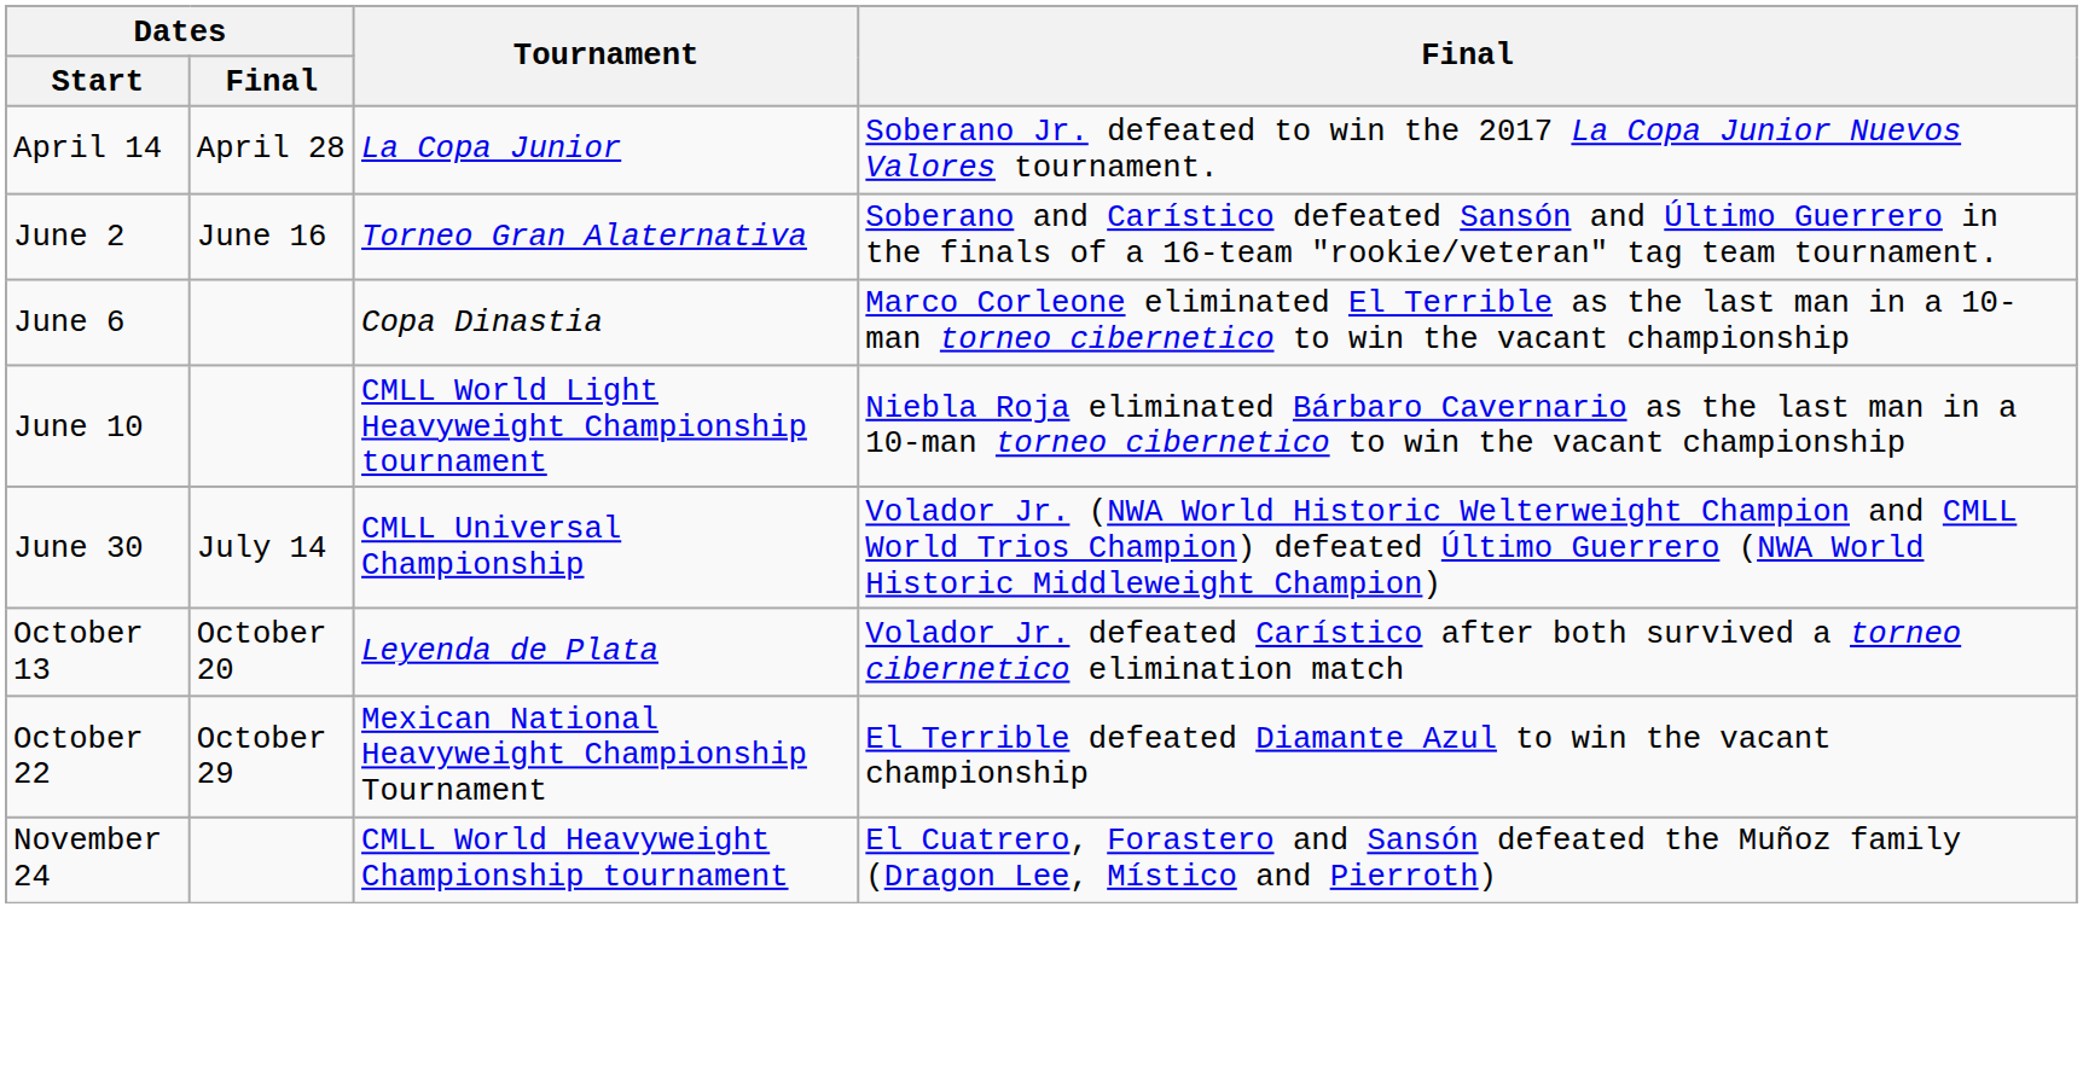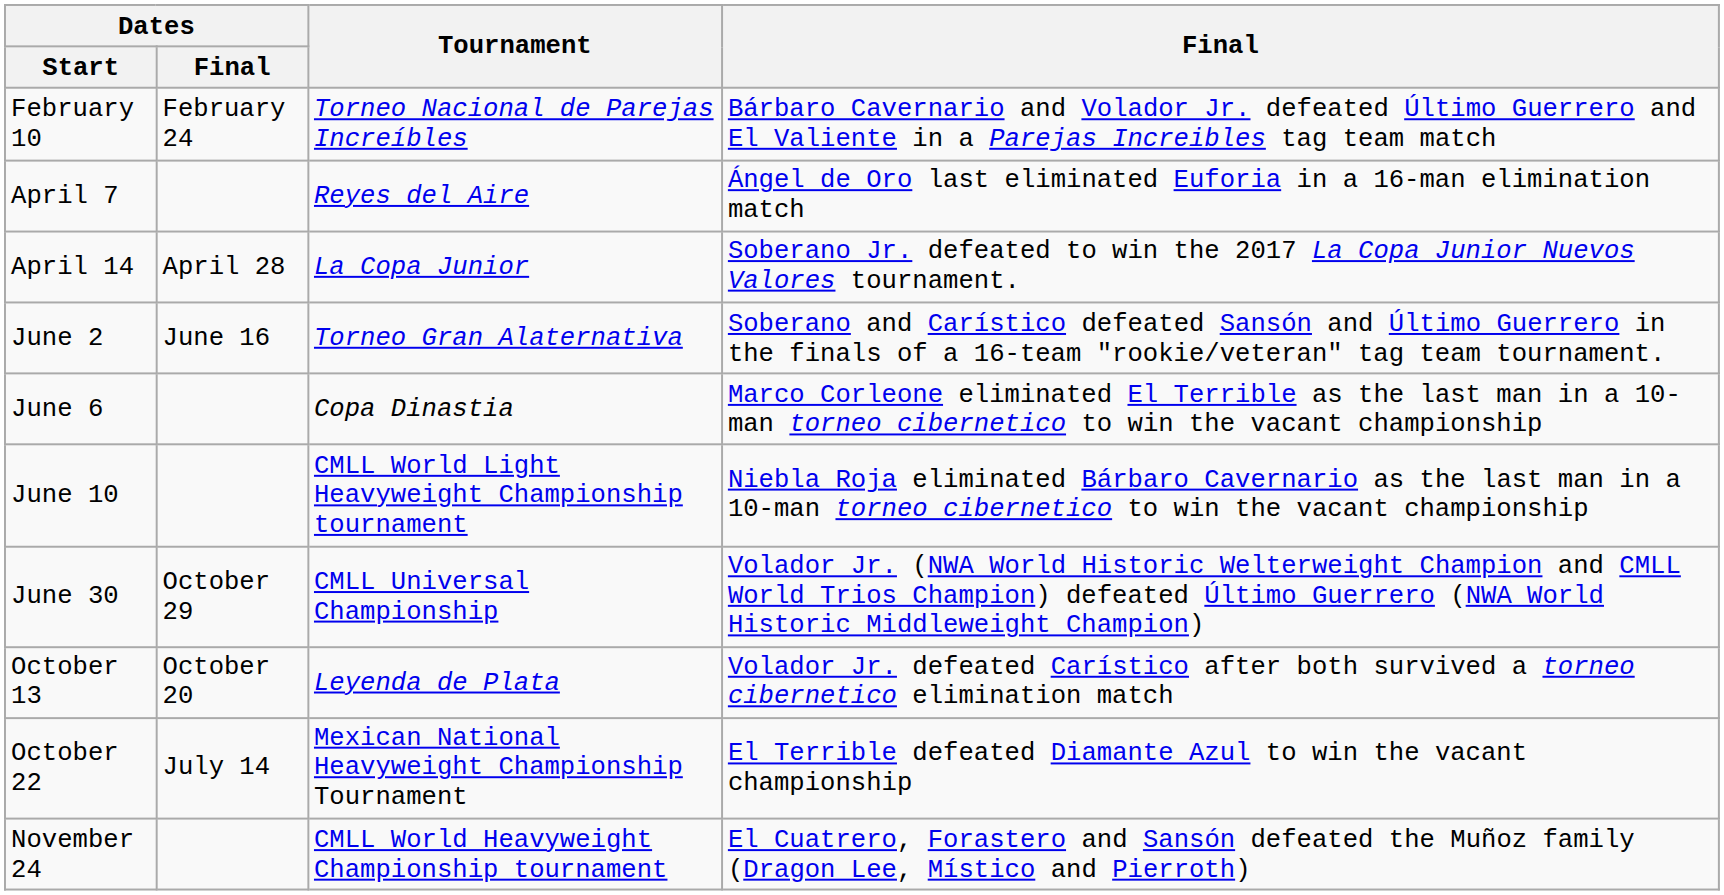+ row: February 10 | February 24 | Torneo Nacional de Parejas Increíbles | Bárbaro Cavernario and Volador Jr. defeated Último Guerrero and El Valiente in a Parejas Increibles tag team match
+ row: April 7 | Reyes del Aire | Ángel de Oro last eliminated Euforia in a 16-man elimination match
June 30 | Dates / Final: July 14 -> October 29
October 22 | Dates / Final: October 29 -> July 14
